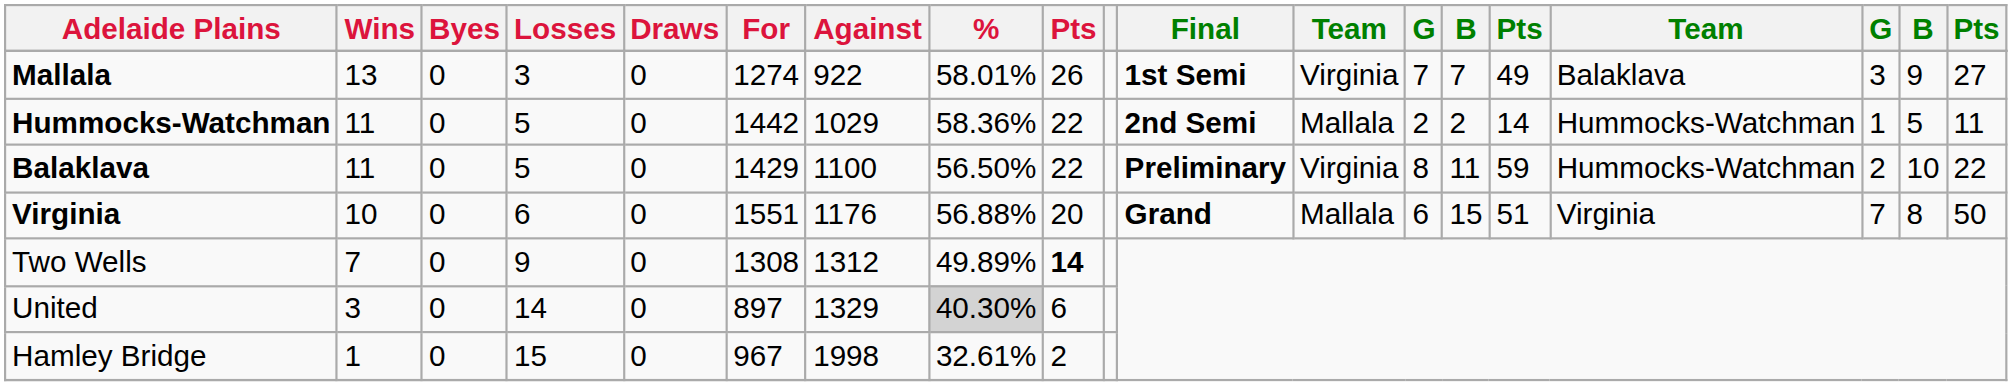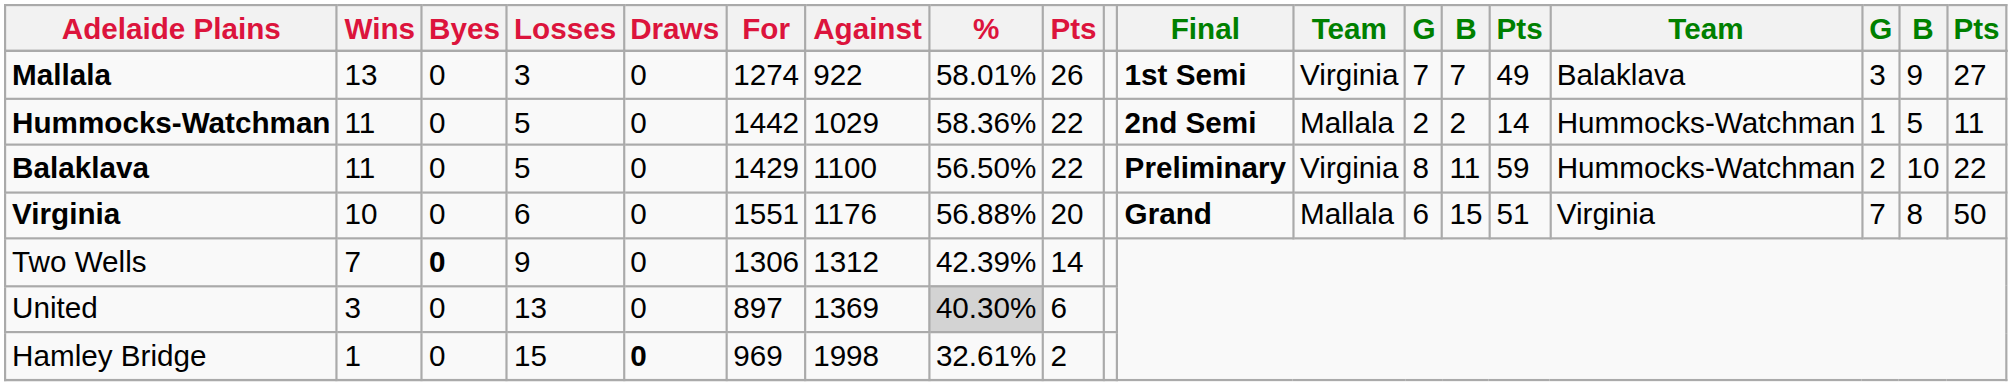Two Wells | Byes: normal -> bold
Two Wells | For: 1308 -> 1306
Two Wells | %: 49.89% -> 42.39%
Two Wells | column 9: bold -> normal
United | Losses: 14 -> 13
United | Against: 1329 -> 1369
Hamley Bridge | Draws: normal -> bold
Hamley Bridge | For: 967 -> 969
